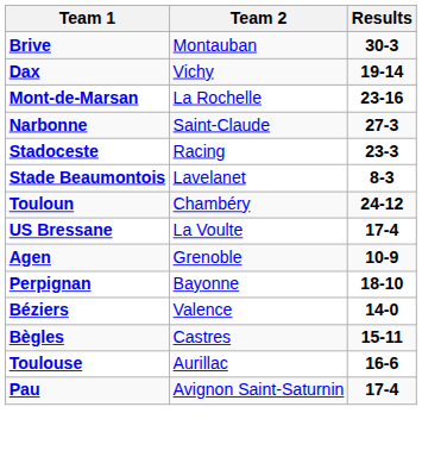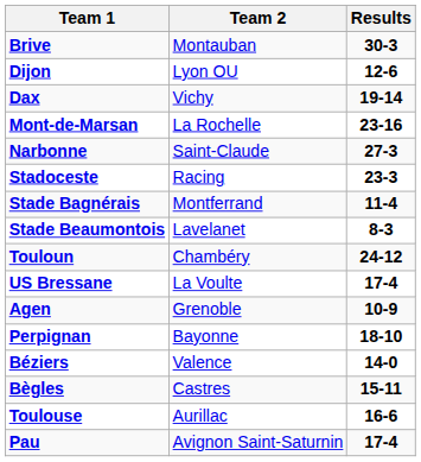+ row: Dijon | Lyon OU | 12-6
+ row: Stade Bagnérais | Montferrand | 11-4
